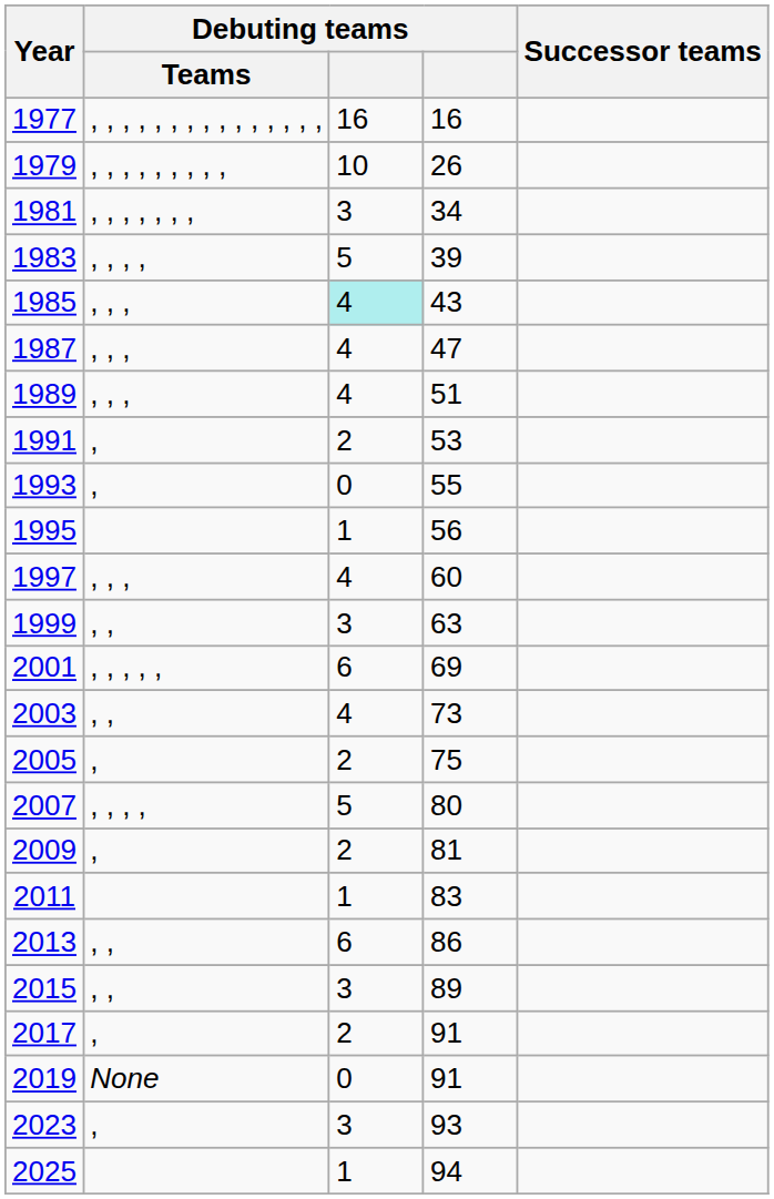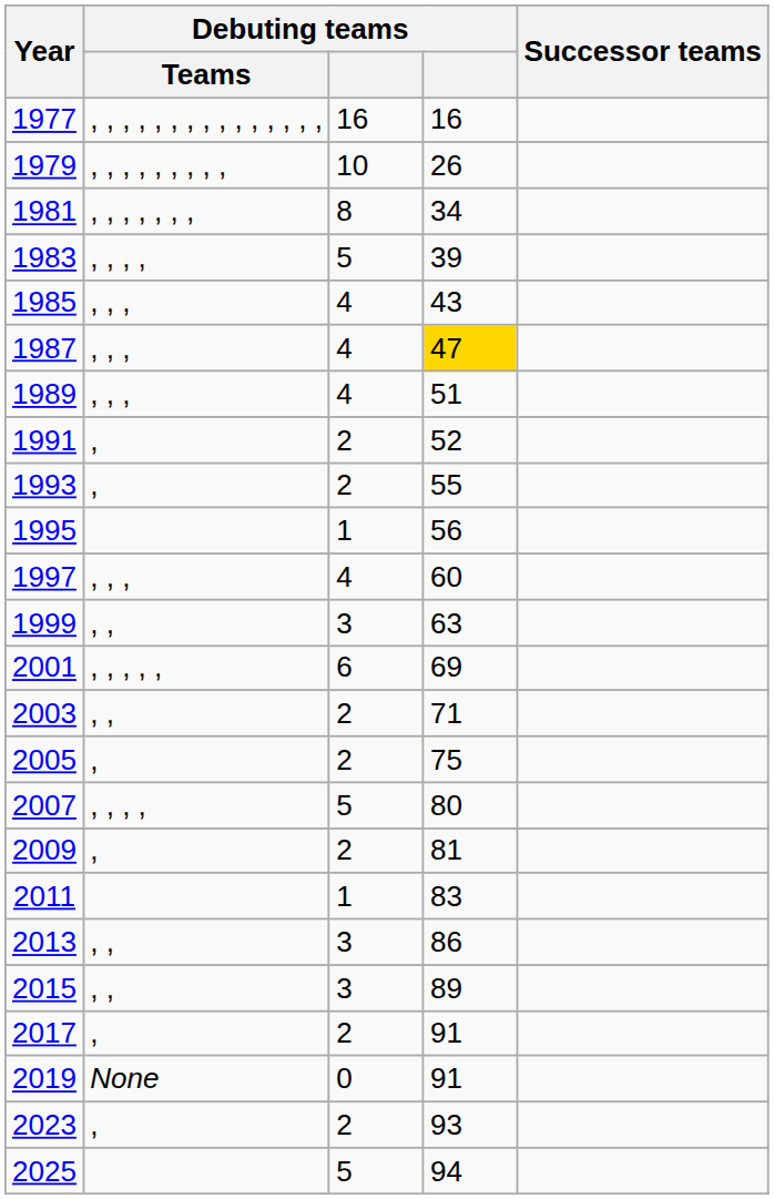1981 | column 3: 3 -> 8
1985 | column 3: paleturquoise background -> no background
1987 | column 4: no background -> gold background
1991 | column 4: 53 -> 52
1993 | column 3: 0 -> 2
2003 | column 3: 4 -> 2
2003 | column 4: 73 -> 71
2013 | column 3: 6 -> 3
2023 | column 3: 3 -> 2
2025 | column 3: 1 -> 5
